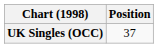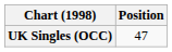UK Singles (OCC) | Position: 37 -> 47
